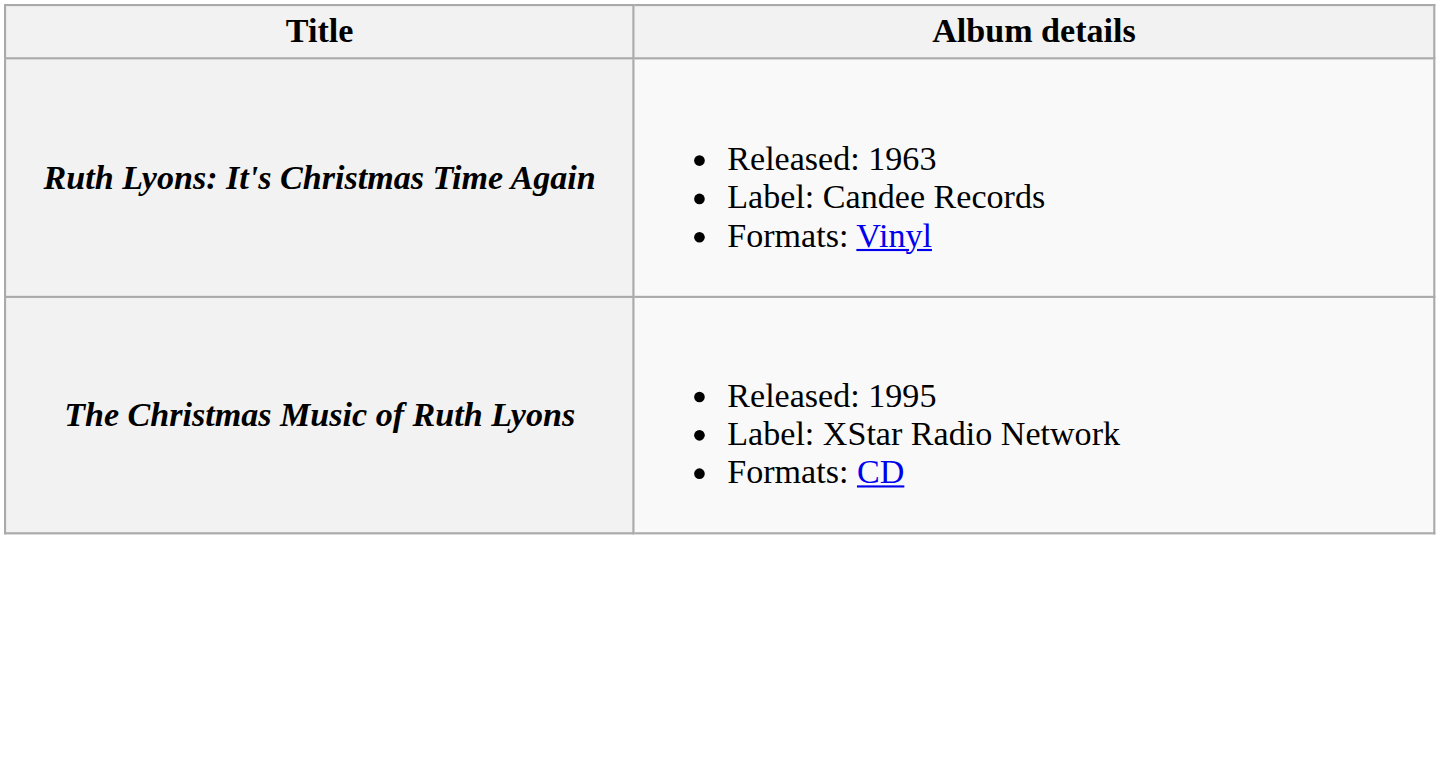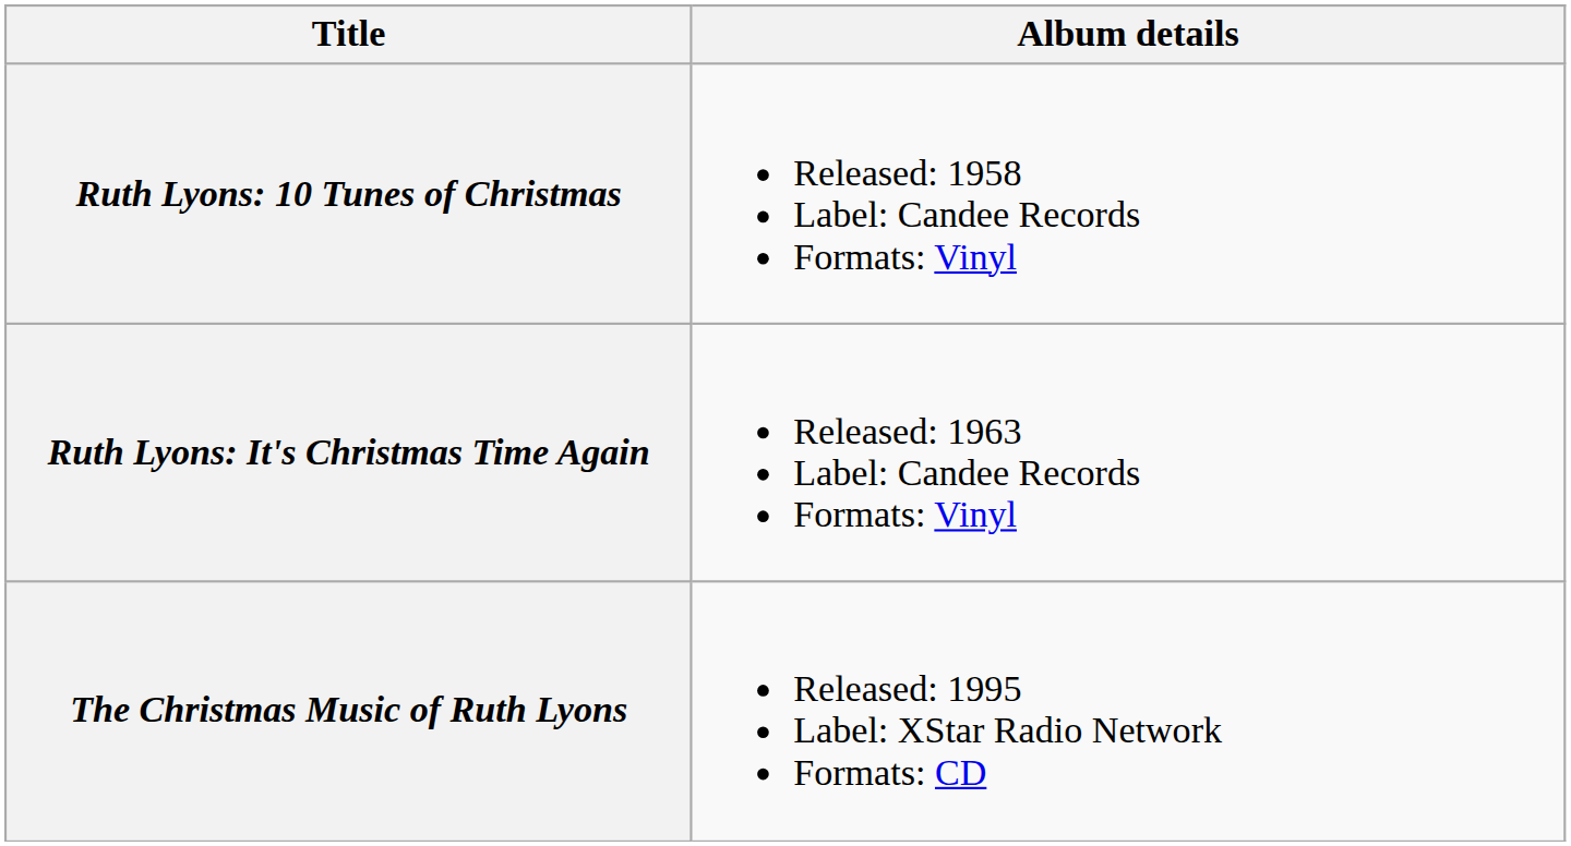+ row: Ruth Lyons: 10 Tunes of Christmas | Released: 1958 Label: Candee Records Formats: Vinyl
